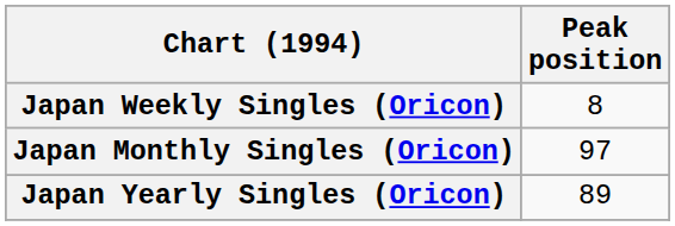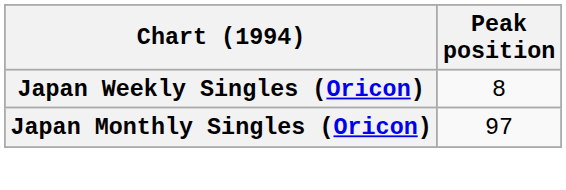- row: Japan Yearly Singles (Oricon) | 89
